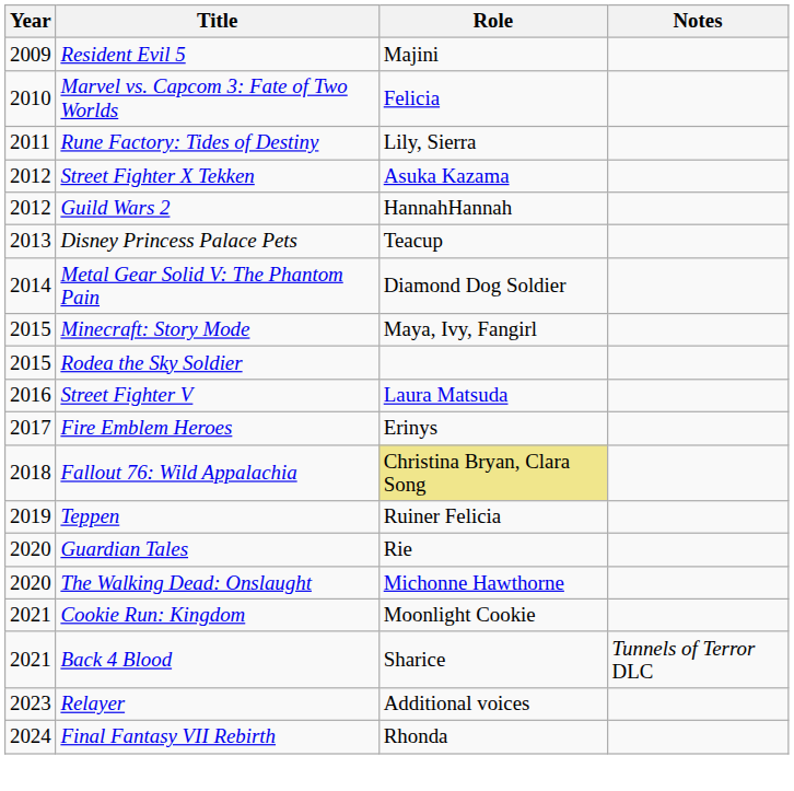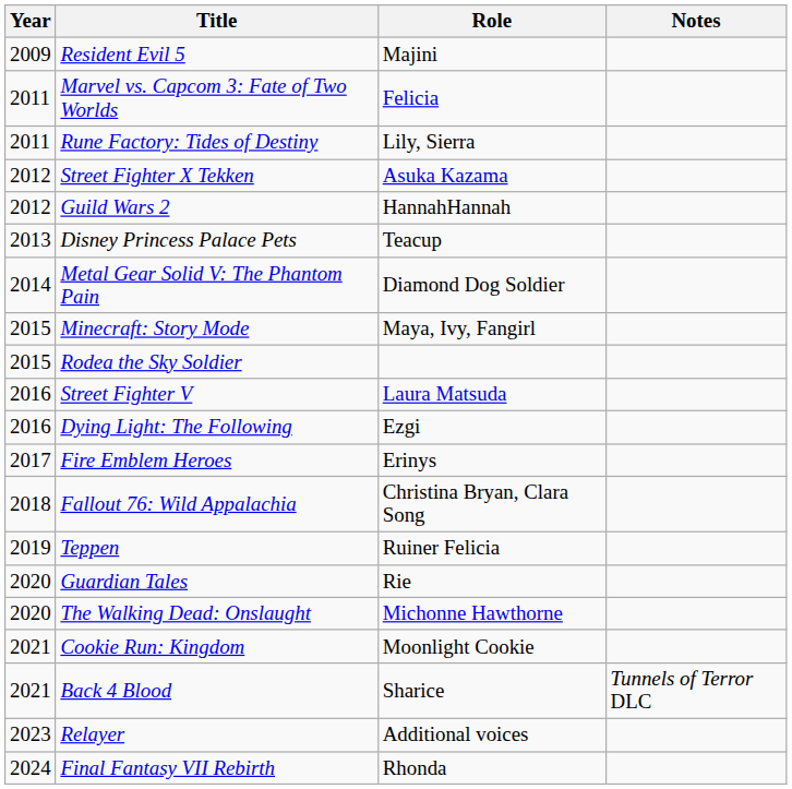Marvel vs. Capcom 3: Fate of Two Worlds | Year: 2010 -> 2011
+ row: 2016 | Dying Light: The Following | Ezgi
Fallout 76: Wild Appalachia | Role: khaki background -> no background
